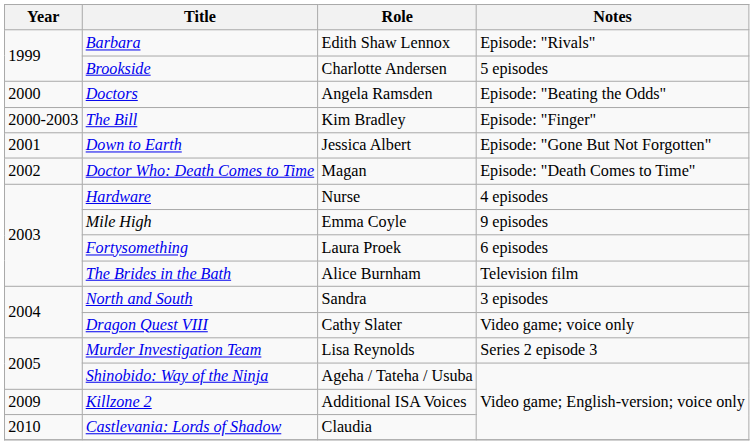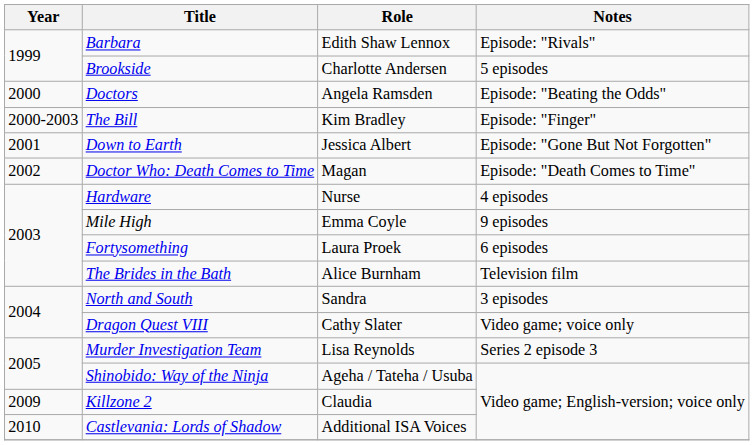Killzone 2 | Role: Additional ISA Voices -> Claudia
Castlevania: Lords of Shadow | Role: Claudia -> Additional ISA Voices
